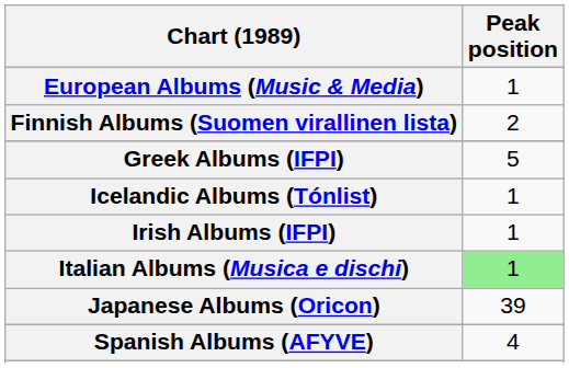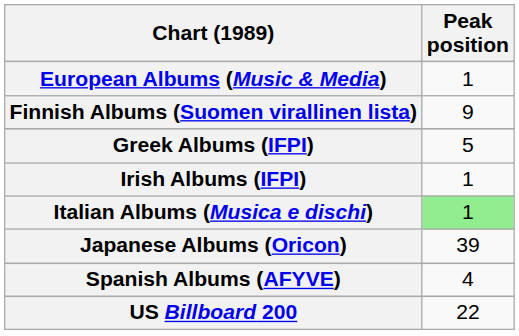Finnish Albums (Suomen virallinen lista) | Peak position: 2 -> 9
- row: Icelandic Albums (Tónlist) | 1
+ row: US Billboard 200 | 22
